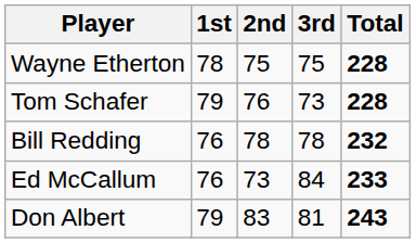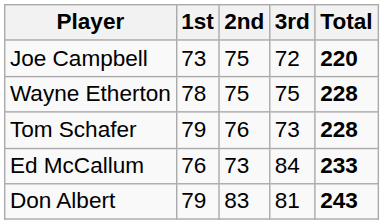+ row: Joe Campbell | 73 | 75 | 72 | 220
- row: Bill Redding | 76 | 78 | 78 | 232
